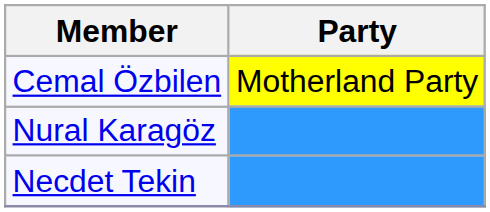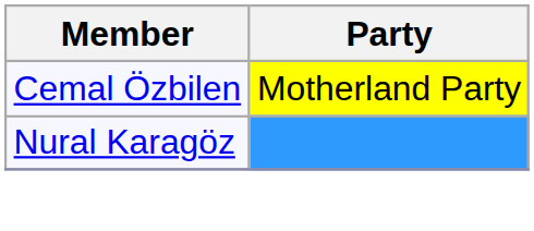- row: Necdet Tekin
